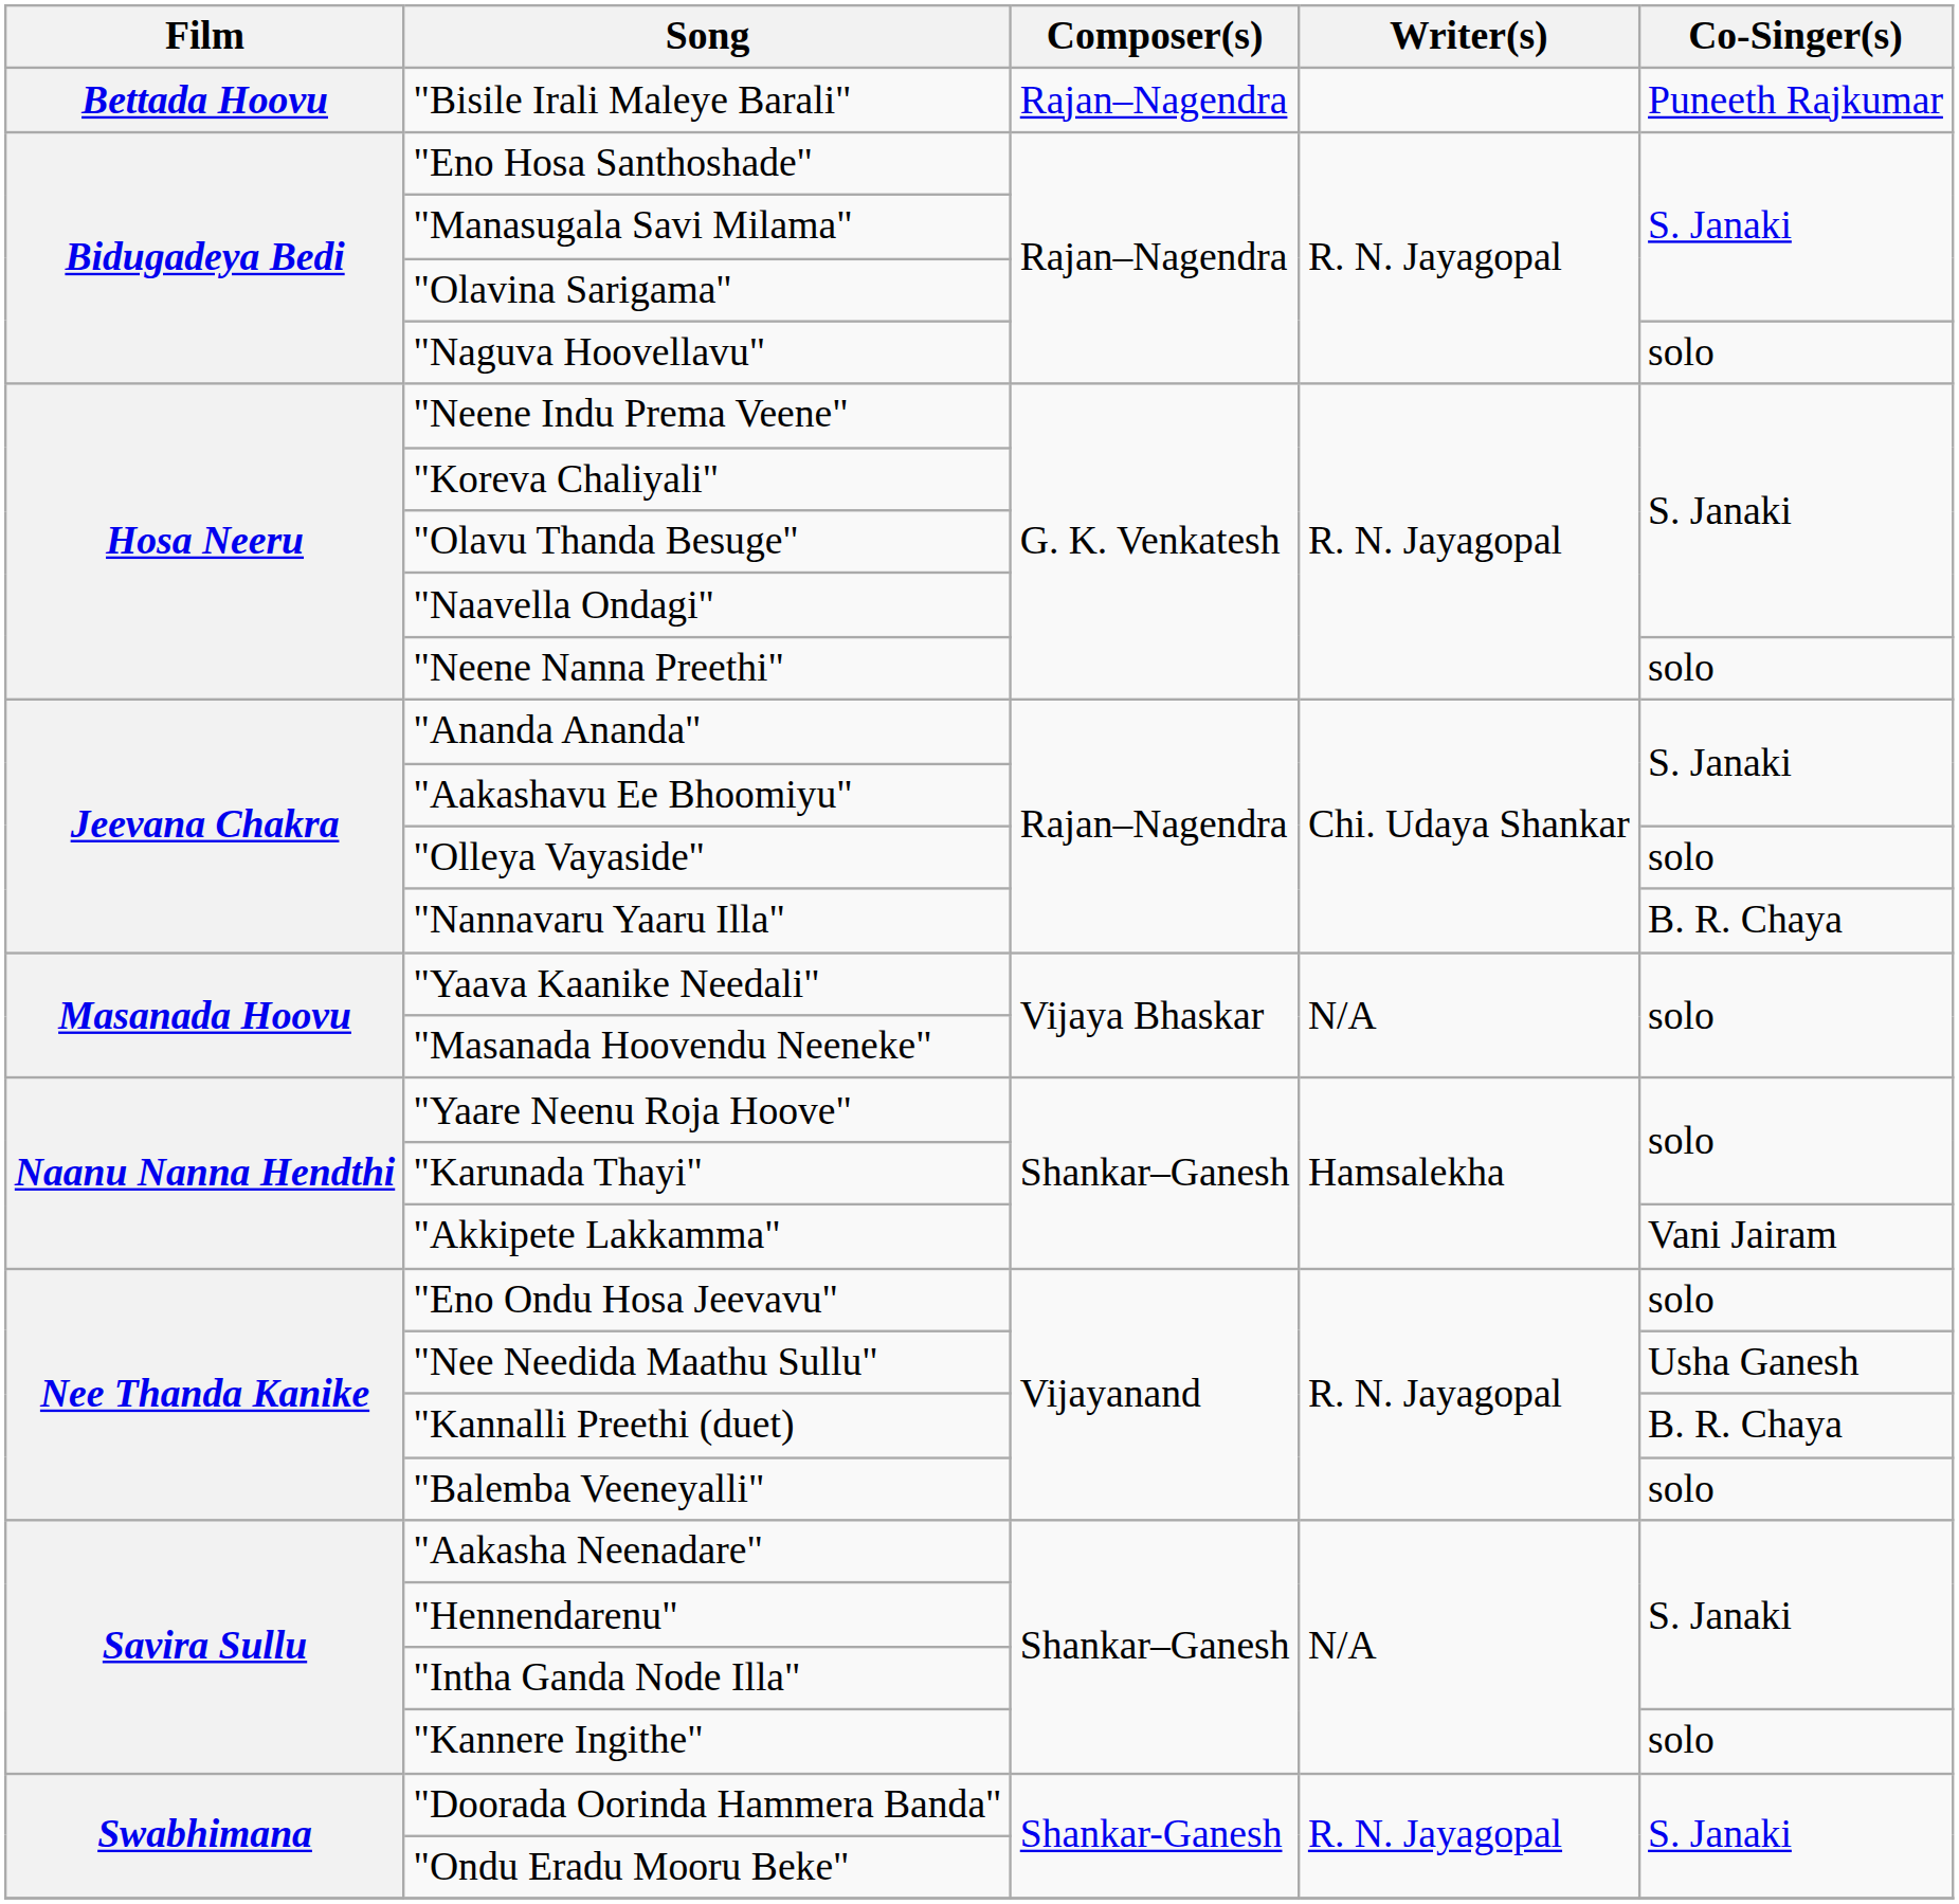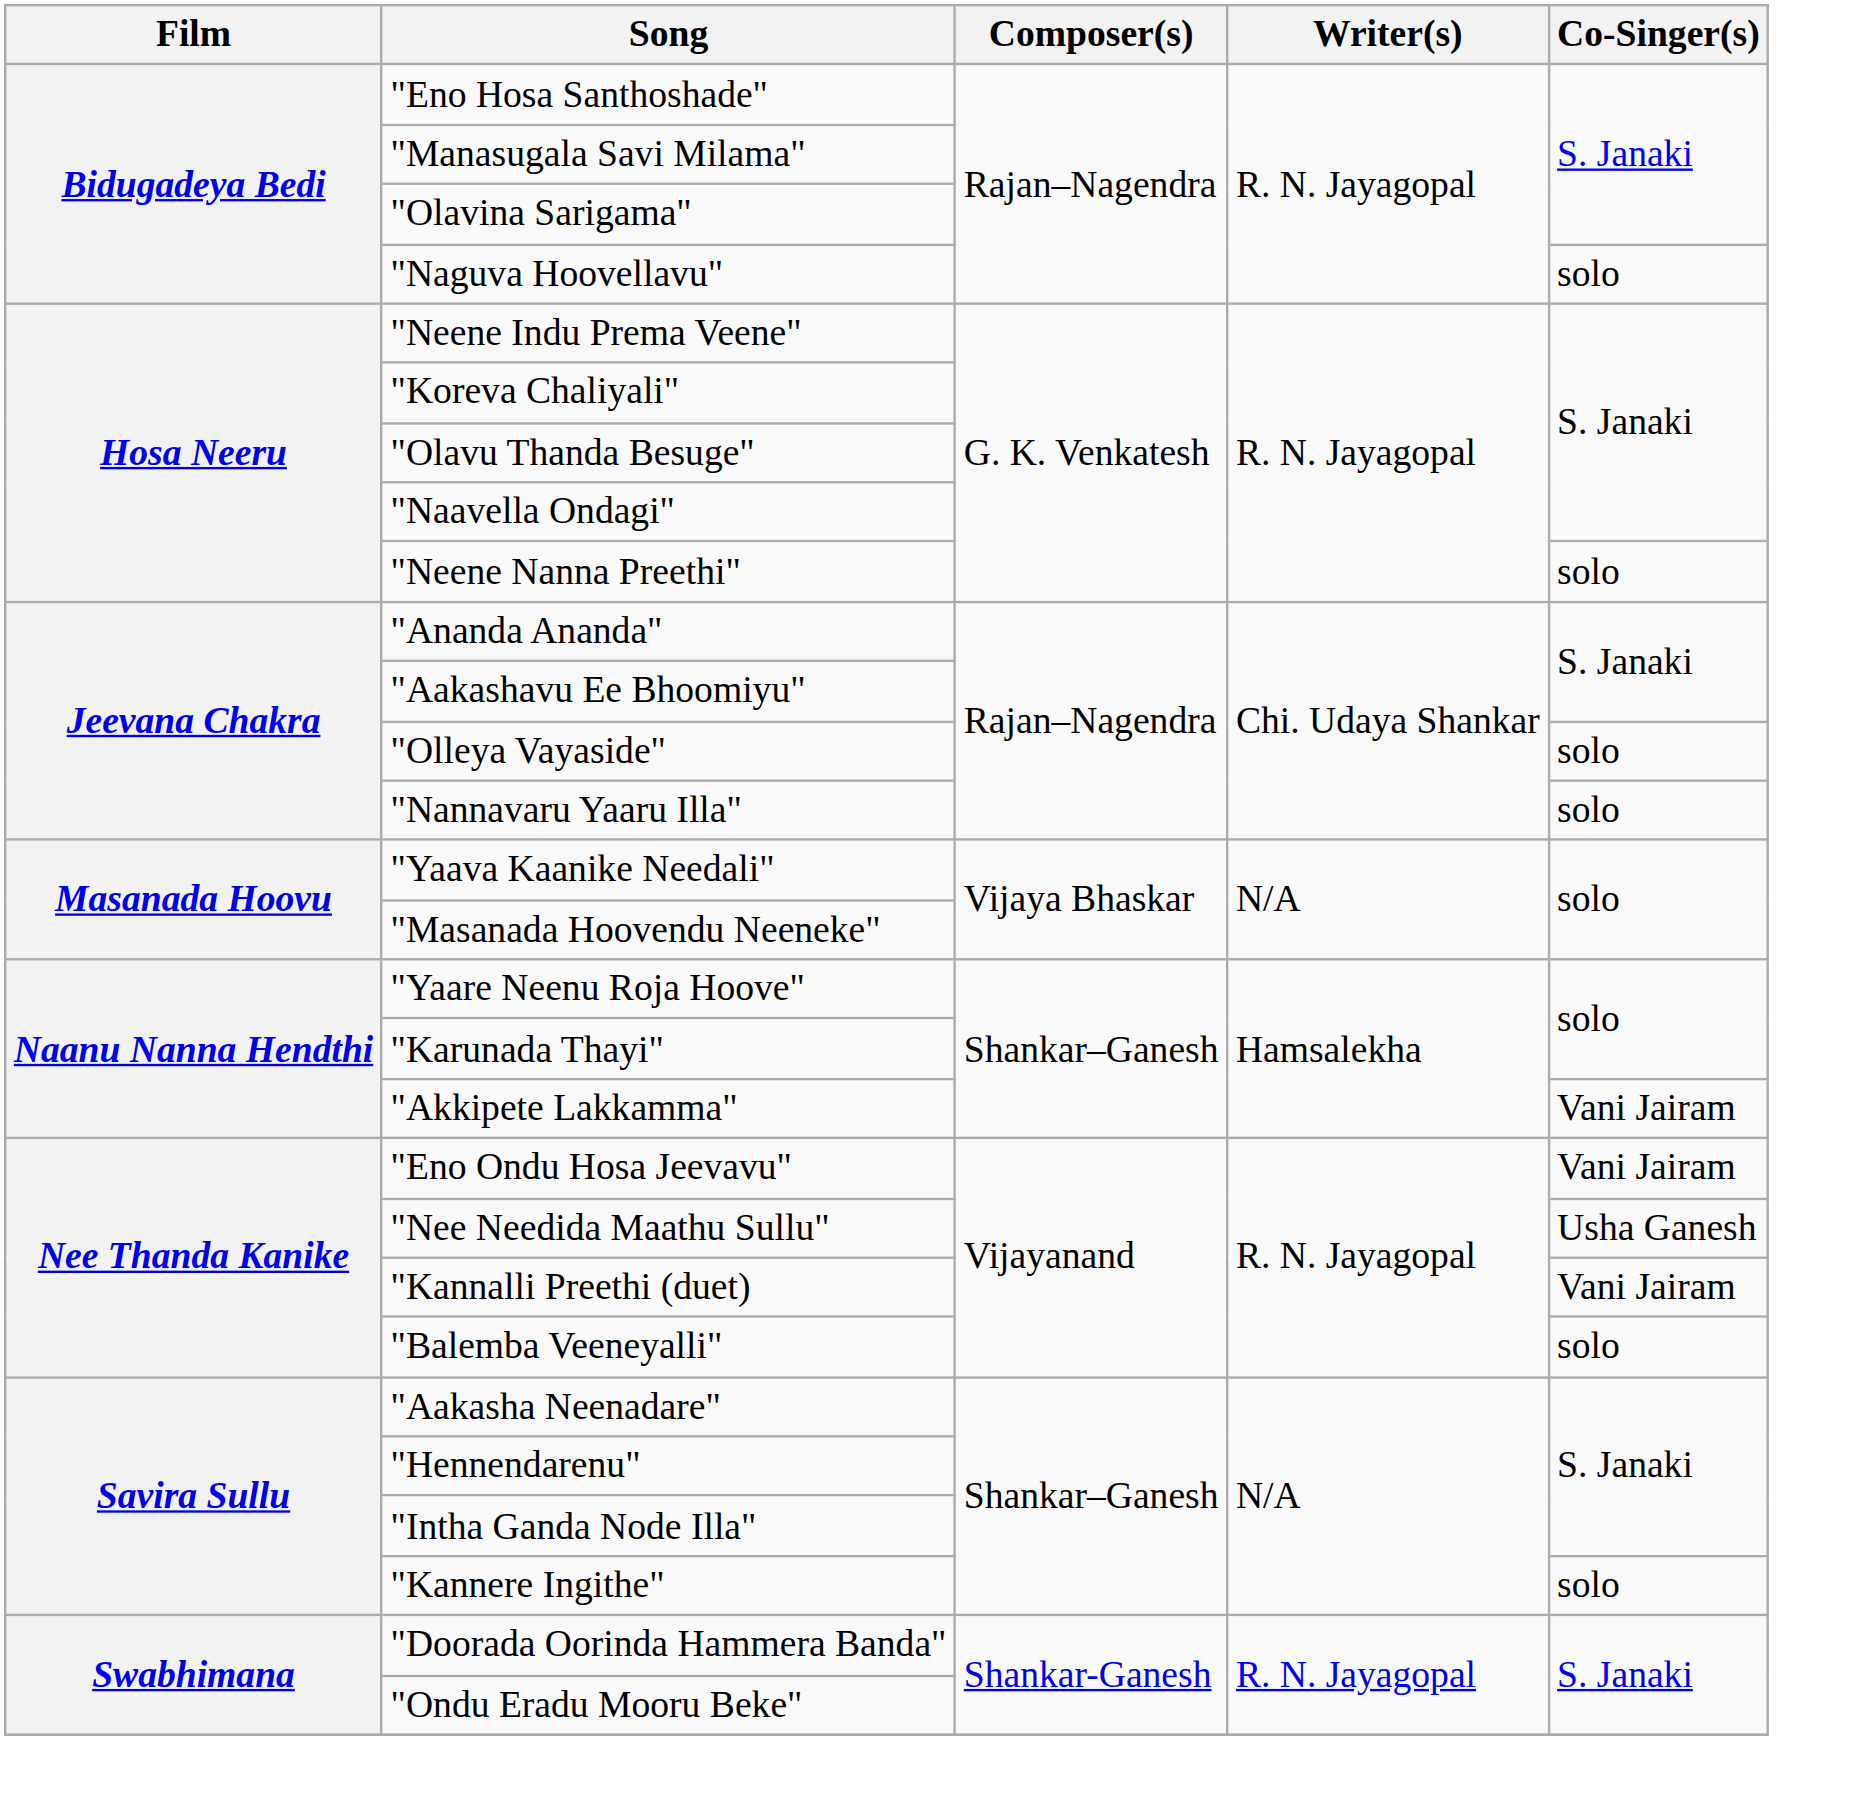- row: Bettada Hoovu | "Bisile Irali Maleye Barali" | Rajan–Nagendra | Puneeth Rajkumar
"Nannavaru Yaaru Illa" | Co-Singer(s): B. R. Chaya -> solo
"Eno Ondu Hosa Jeevavu" | Co-Singer(s): solo -> Vani Jairam
"Kannalli Preethi (duet) | Co-Singer(s): B. R. Chaya -> Vani Jairam
